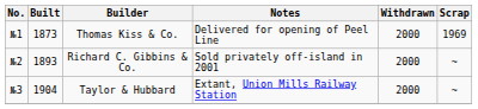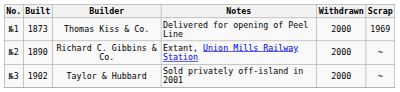Richard C. Gibbins & Co. | Built: 1893 -> 1890
Richard C. Gibbins & Co. | Notes: Sold privately off-island in 2001 -> Extant, Union Mills Railway Station
Taylor & Hubbard | Built: 1904 -> 1902
Taylor & Hubbard | Notes: Extant, Union Mills Railway Station -> Sold privately off-island in 2001
